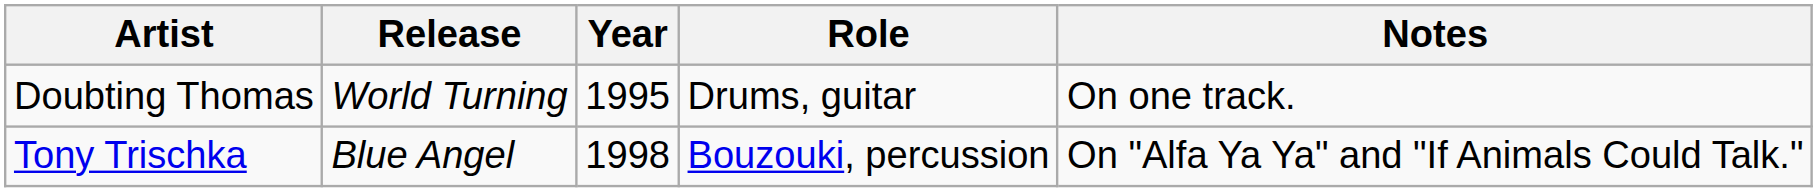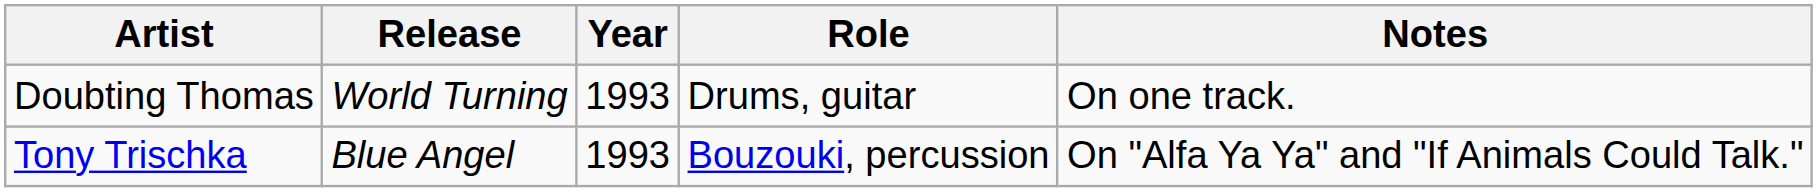Doubting Thomas | Year: 1995 -> 1993
Tony Trischka | Year: 1998 -> 1993
